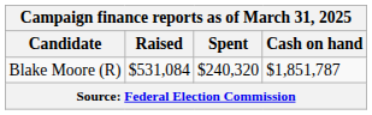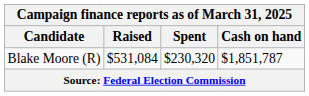Blake Moore (R) | Spent: $240,320 -> $230,320
